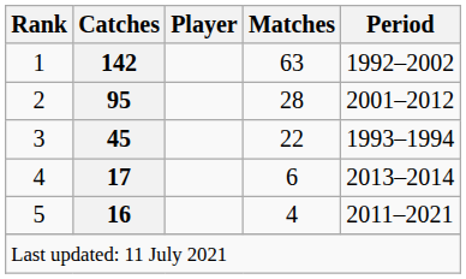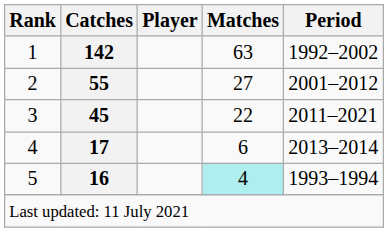2 | Catches: 95 -> 55
2 | Matches: 28 -> 27
3 | Period: 1993–1994 -> 2011–2021
5 | Matches: no background -> paleturquoise background
5 | Period: 2011–2021 -> 1993–1994
